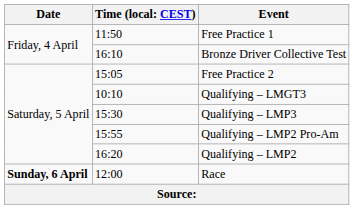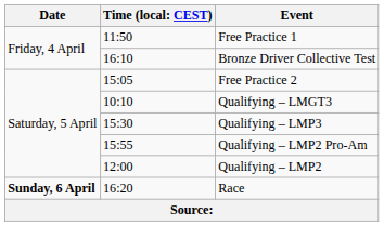Qualifying – LMP2 | column 2: 16:20 -> 12:00
Race | column 2: 12:00 -> 16:20
